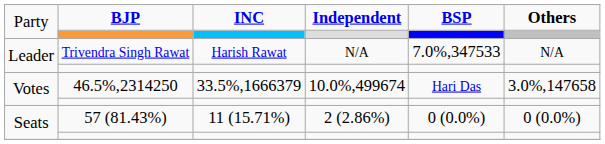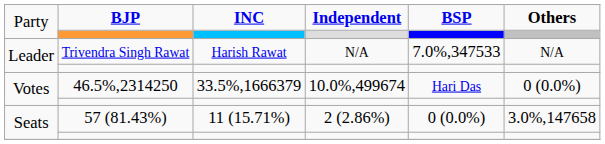Votes / 46.5%,2314250 | column 6: 3.0%,147658 -> 0 (0.0%)
Seats / 57 (81.43%) | column 6: 0 (0.0%) -> 3.0%,147658
